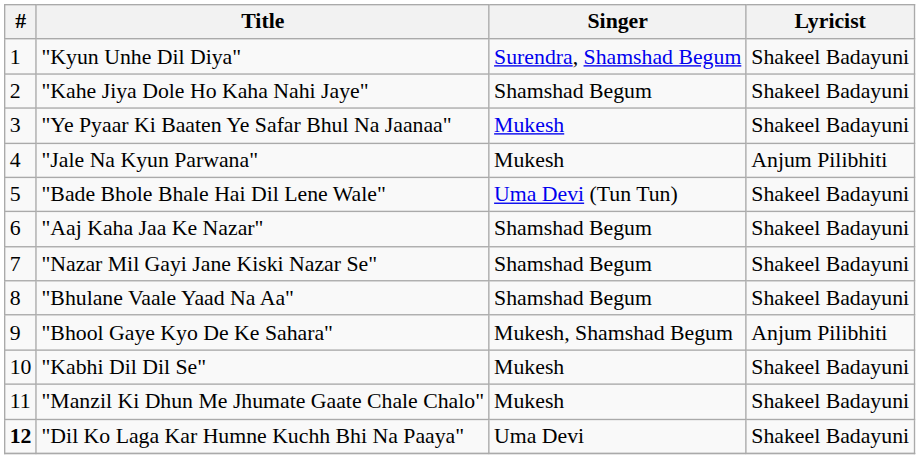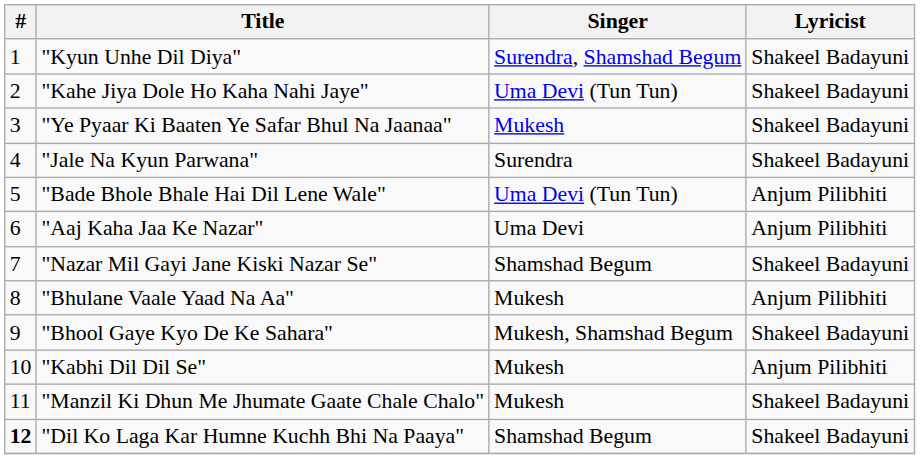"Kahe Jiya Dole Ho Kaha Nahi Jaye" | Singer: Shamshad Begum -> Uma Devi (Tun Tun)
"Jale Na Kyun Parwana" | Singer: Mukesh -> Surendra
"Jale Na Kyun Parwana" | Lyricist: Anjum Pilibhiti -> Shakeel Badayuni
"Bade Bhole Bhale Hai Dil Lene Wale" | Lyricist: Shakeel Badayuni -> Anjum Pilibhiti
"Aaj Kaha Jaa Ke Nazar" | Singer: Shamshad Begum -> Uma Devi
"Aaj Kaha Jaa Ke Nazar" | Lyricist: Shakeel Badayuni -> Anjum Pilibhiti
"Bhulane Vaale Yaad Na Aa" | Singer: Shamshad Begum -> Mukesh
"Bhulane Vaale Yaad Na Aa" | Lyricist: Shakeel Badayuni -> Anjum Pilibhiti
"Bhool Gaye Kyo De Ke Sahara" | Lyricist: Anjum Pilibhiti -> Shakeel Badayuni
"Kabhi Dil Dil Se" | Lyricist: Shakeel Badayuni -> Anjum Pilibhiti
"Dil Ko Laga Kar Humne Kuchh Bhi Na Paaya" | Singer: Uma Devi -> Shamshad Begum
